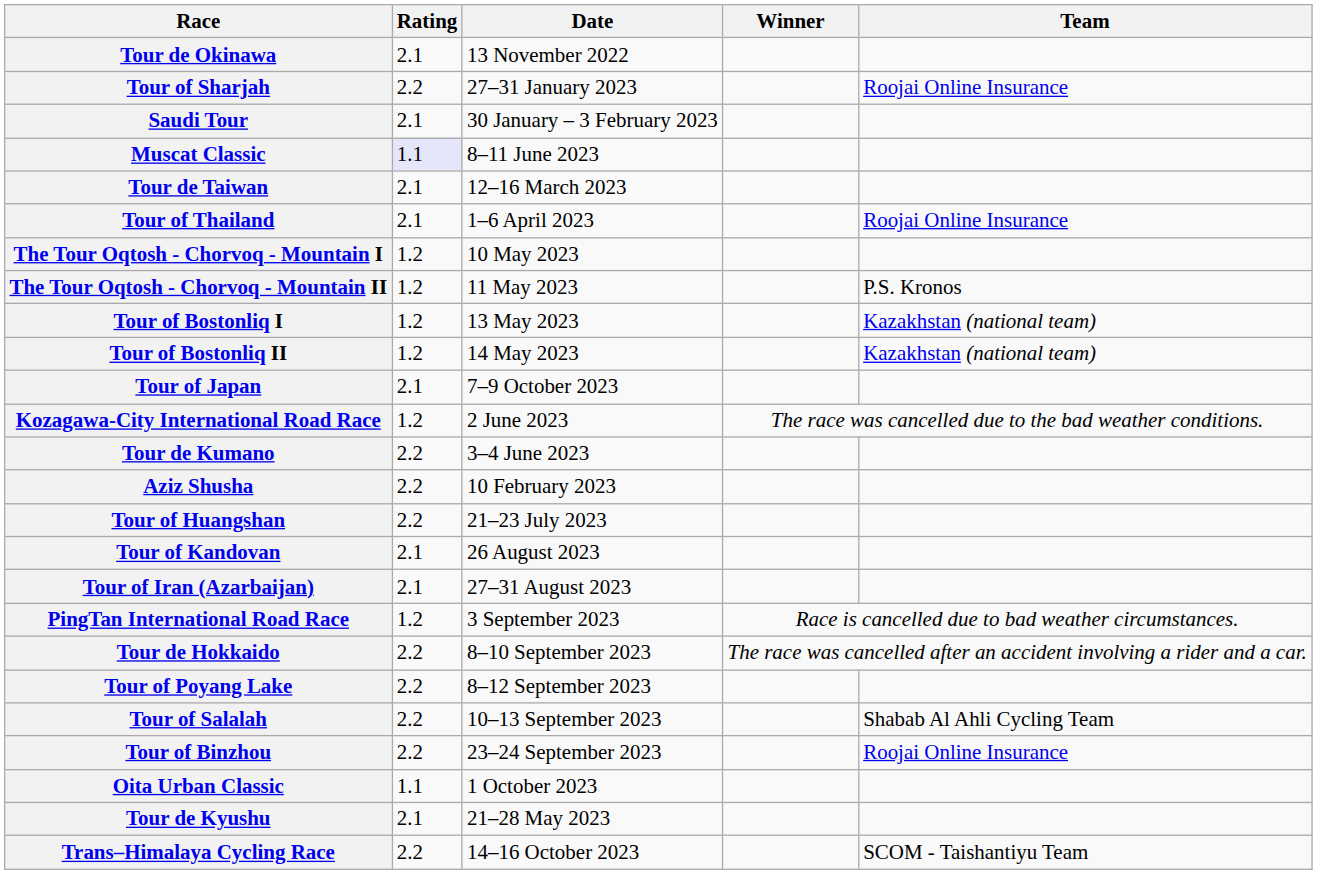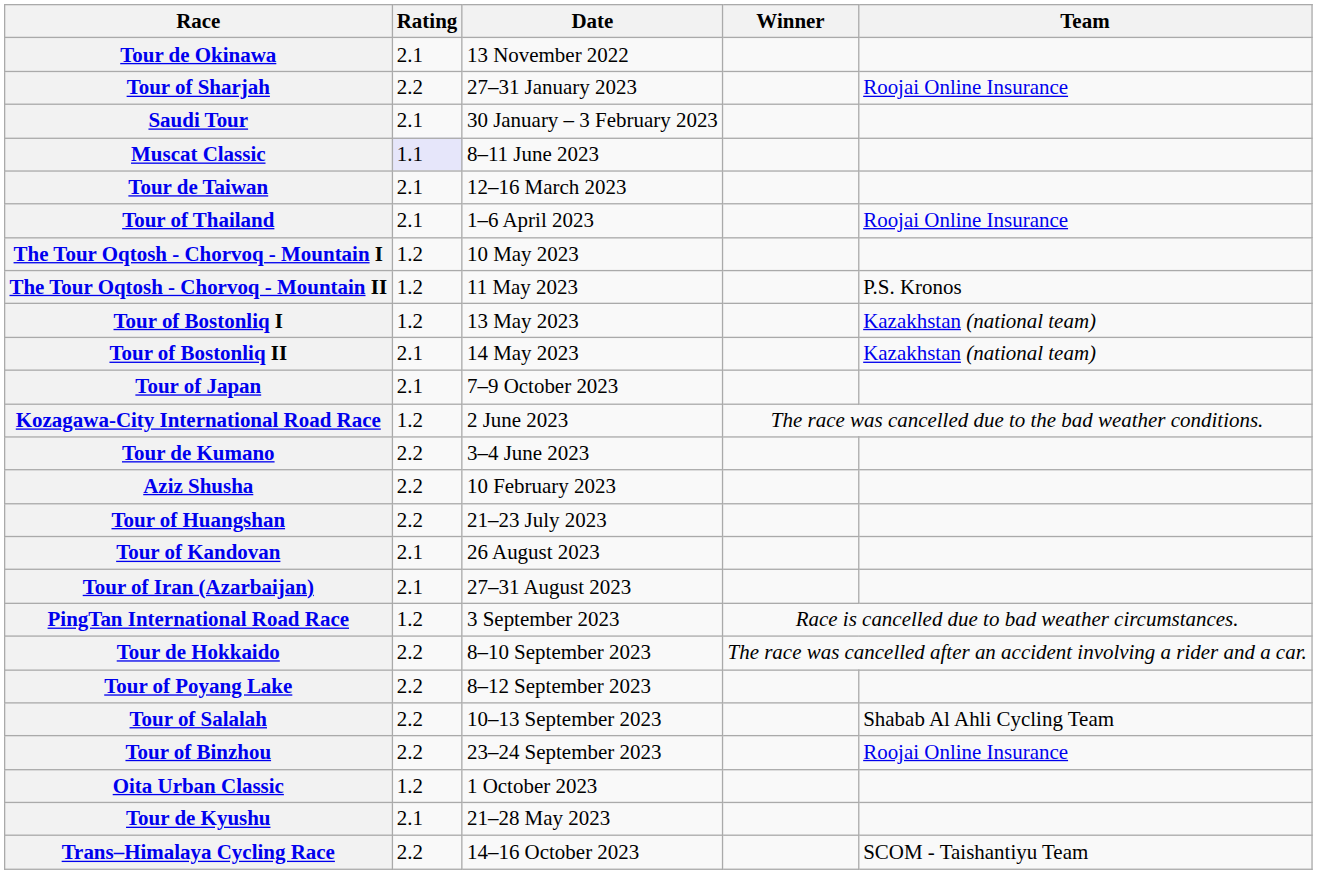Tour of Bostonliq II | Rating: 1.2 -> 2.1
Oita Urban Classic | Rating: 1.1 -> 1.2
